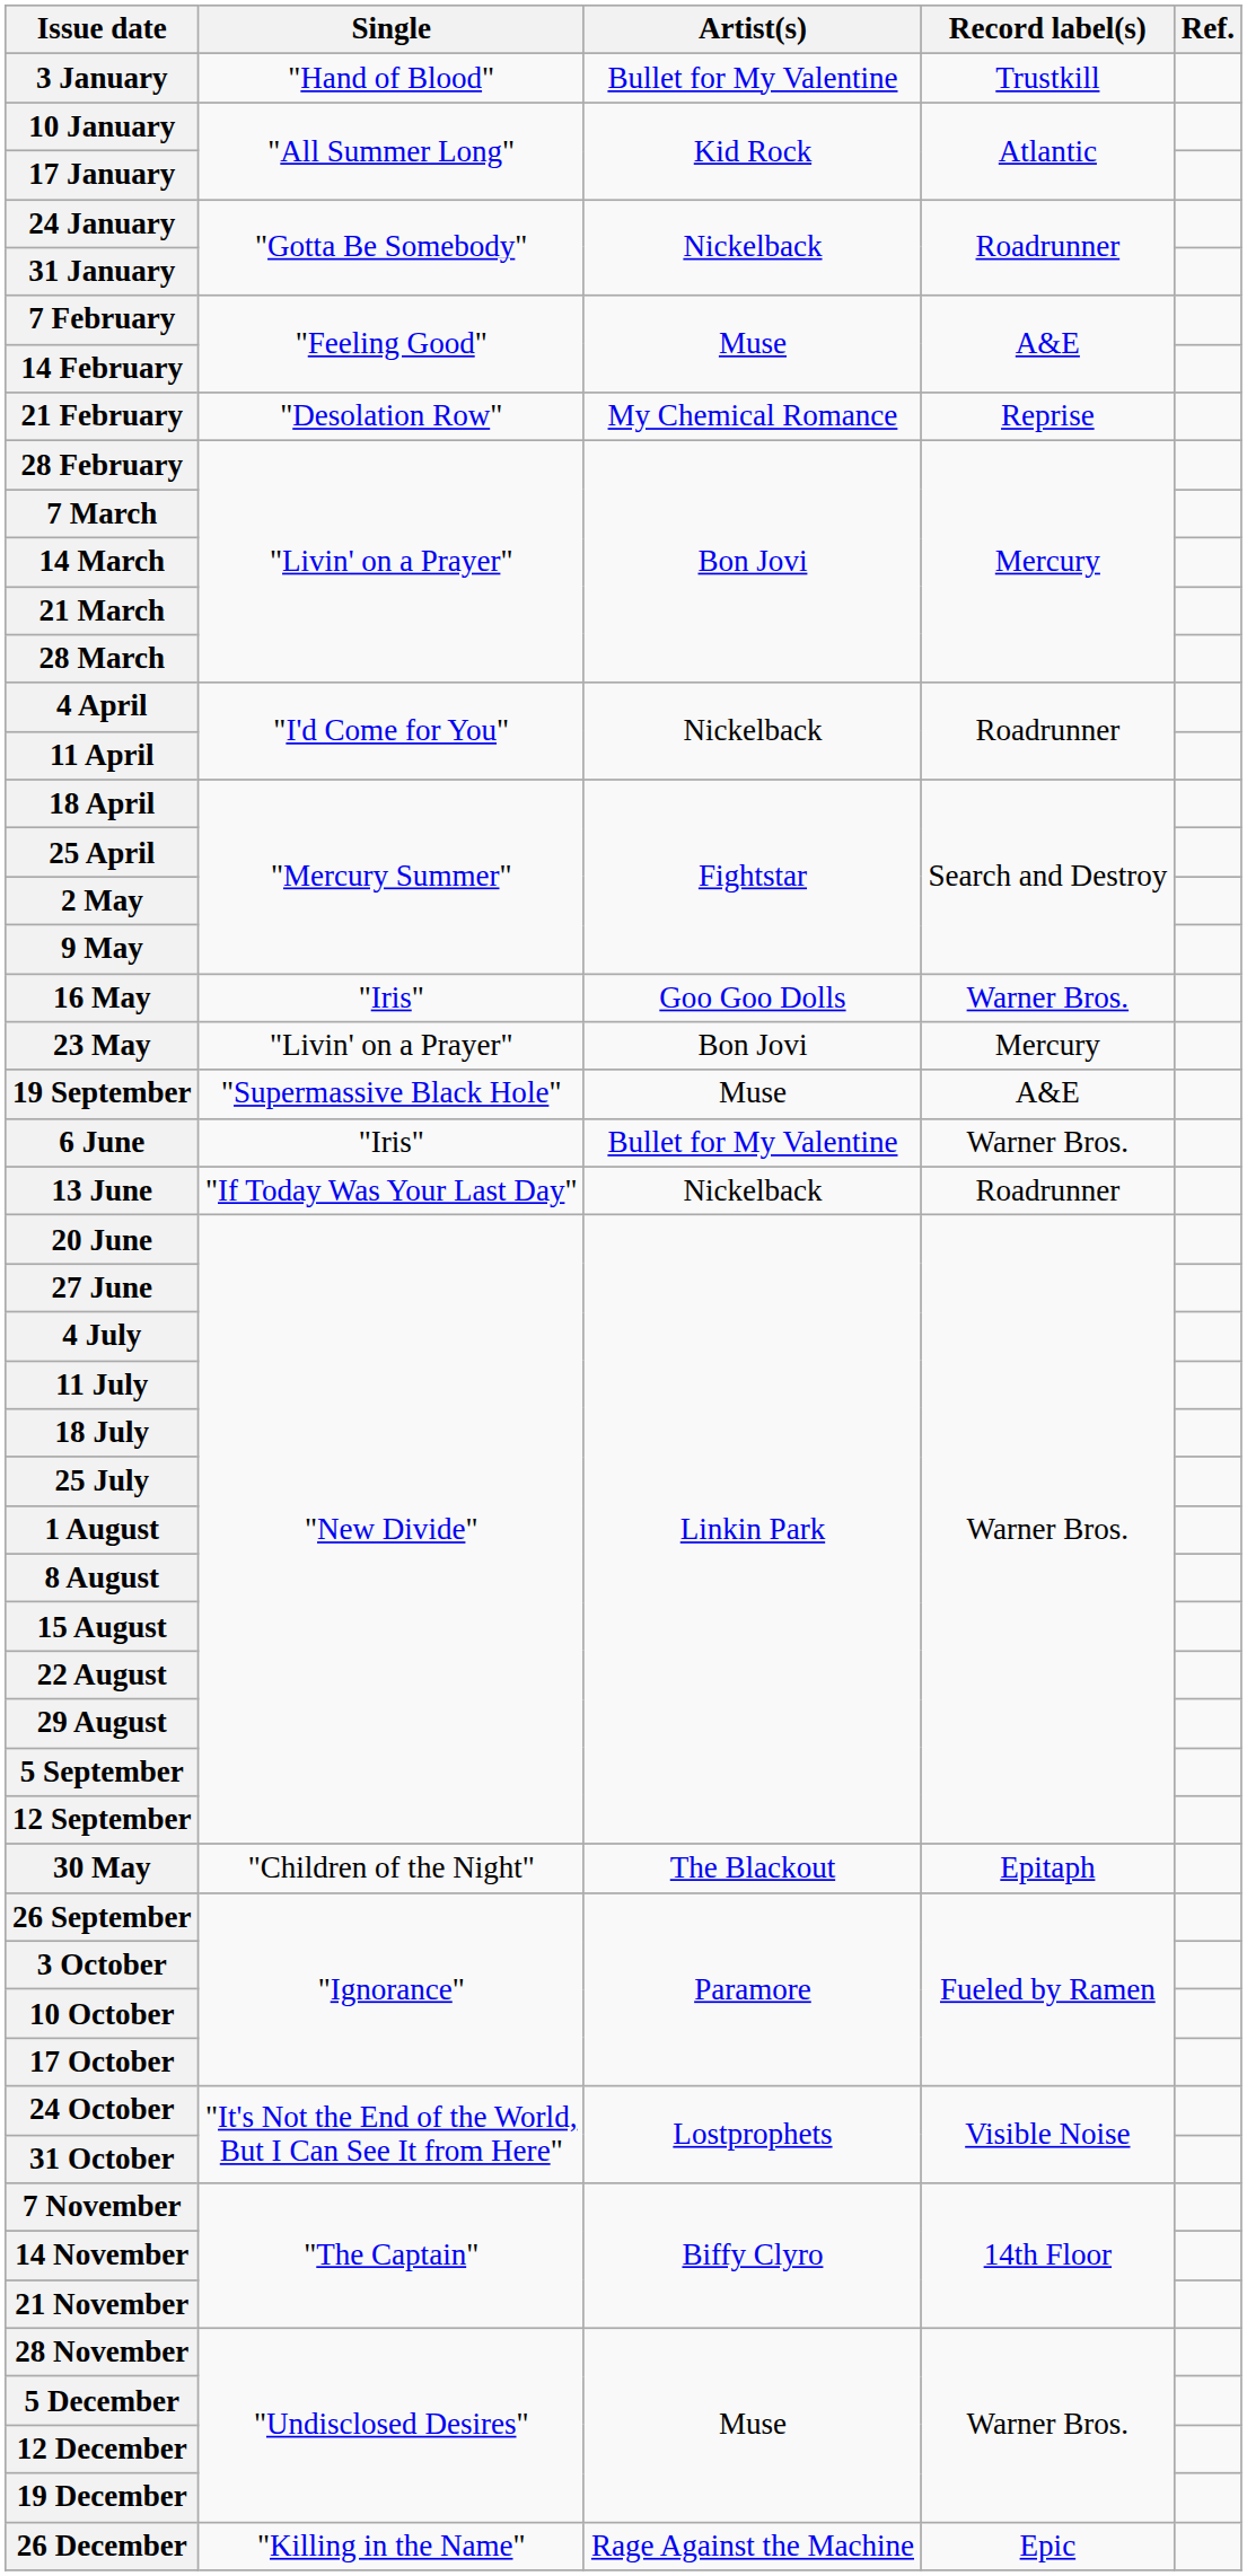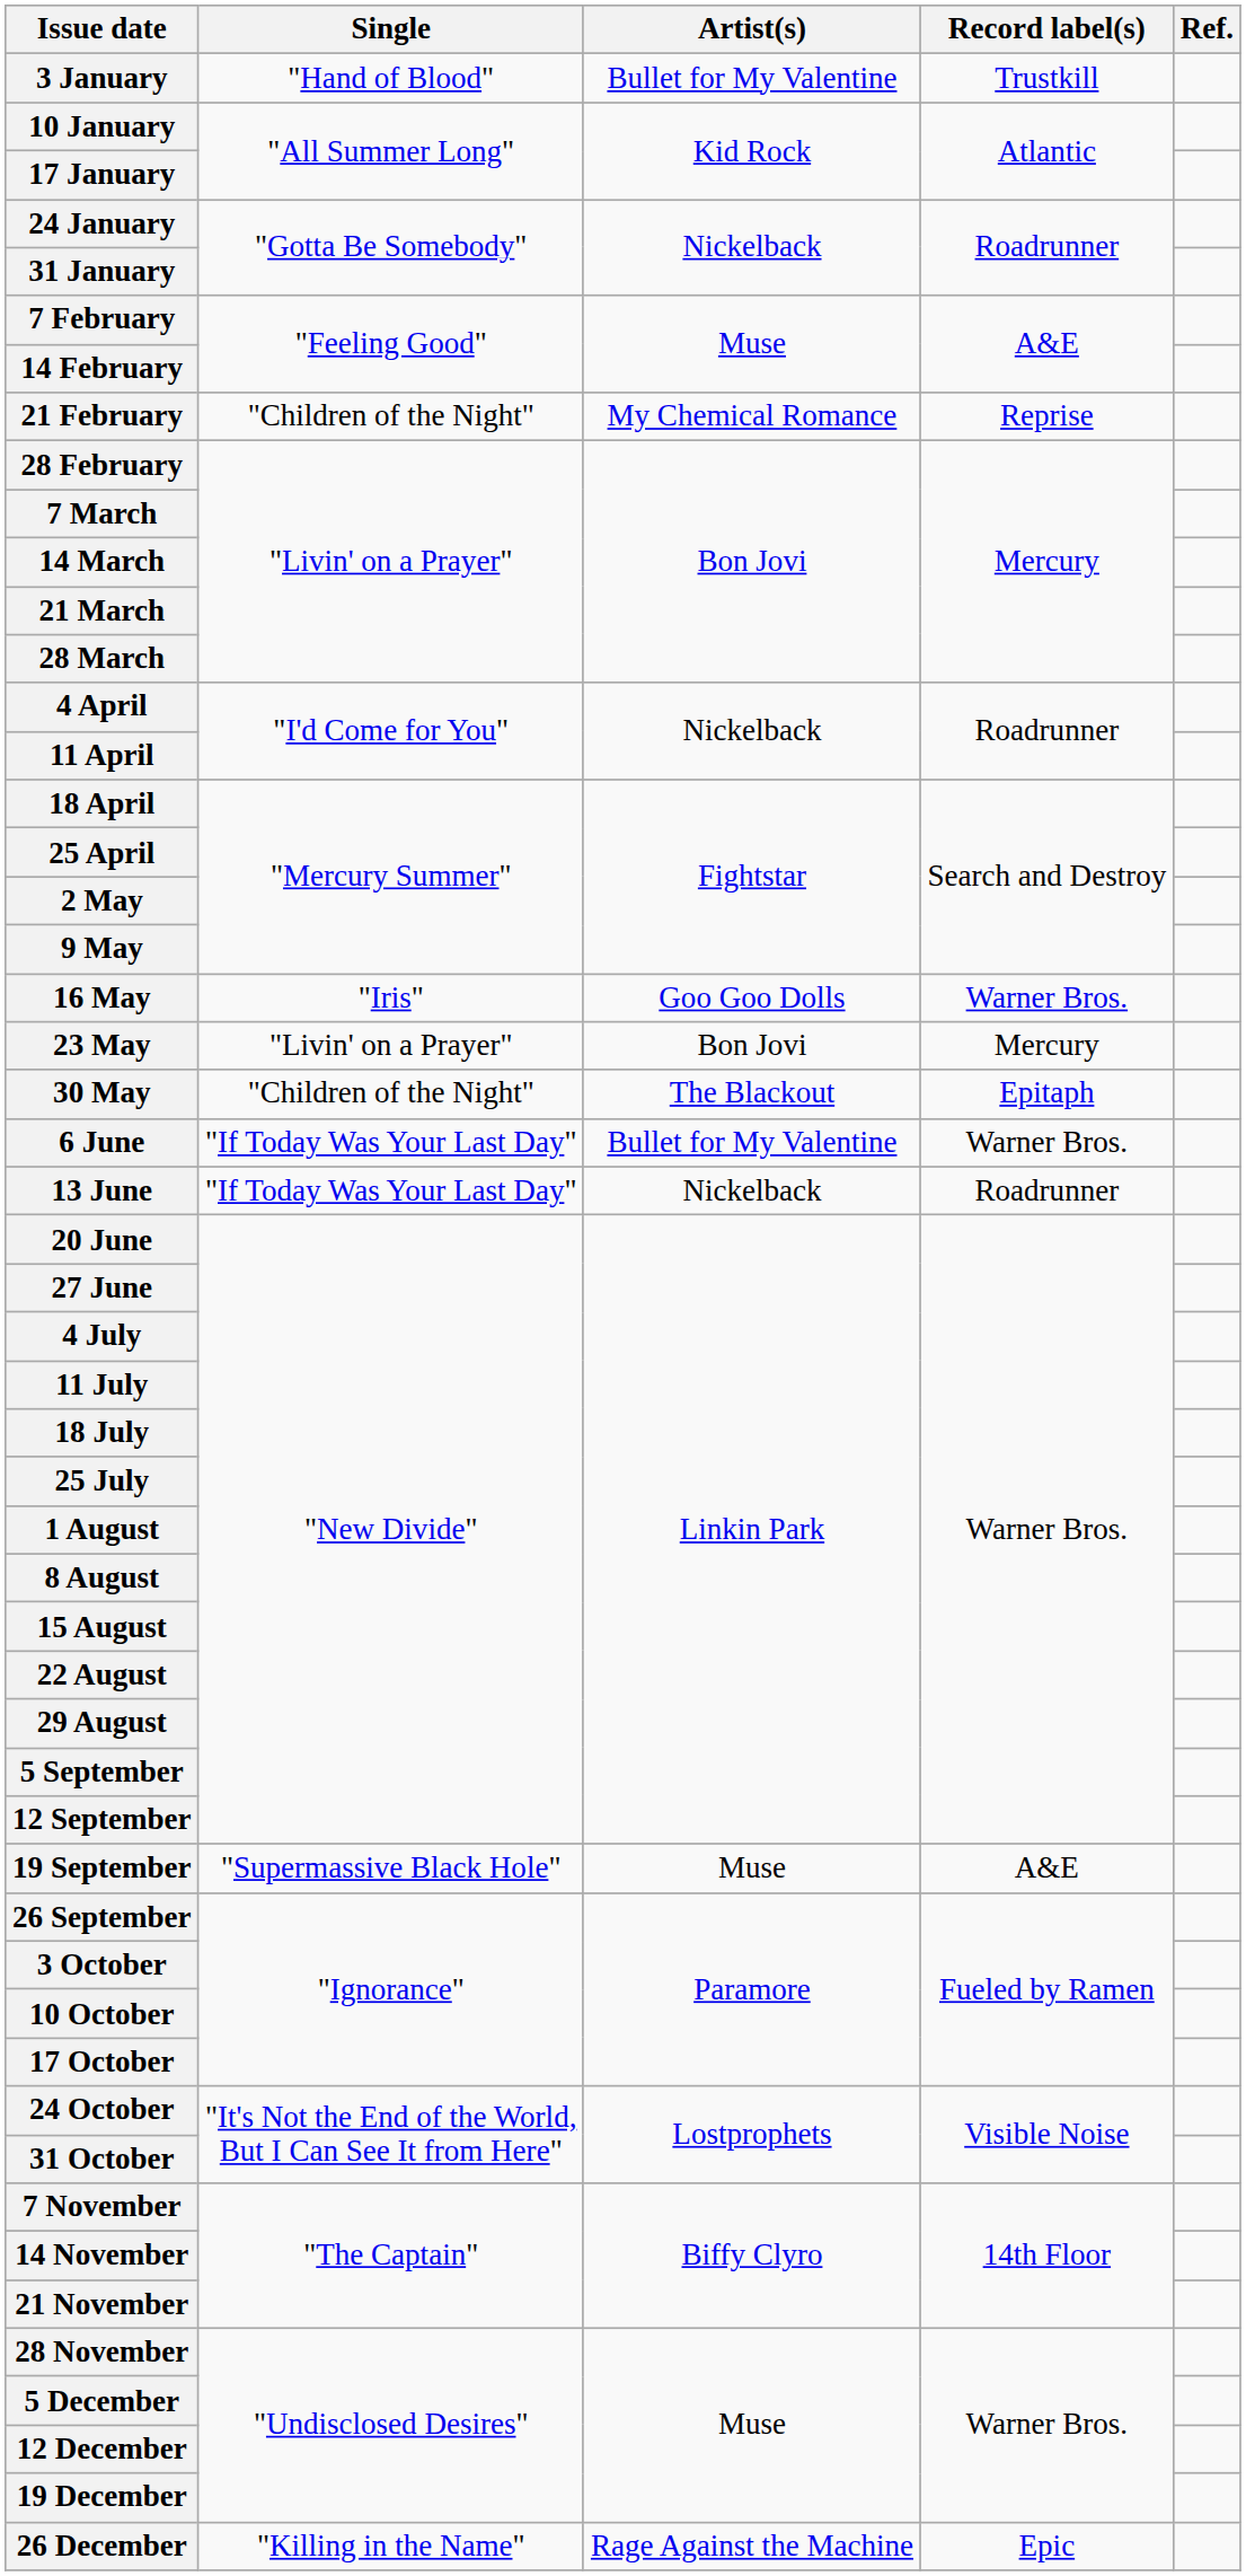21 February | Single: "Desolation Row" -> "Children of the Night"
rows swapped: 30 May <-> 19 September
6 June | Single: "Iris" -> "If Today Was Your Last Day"
